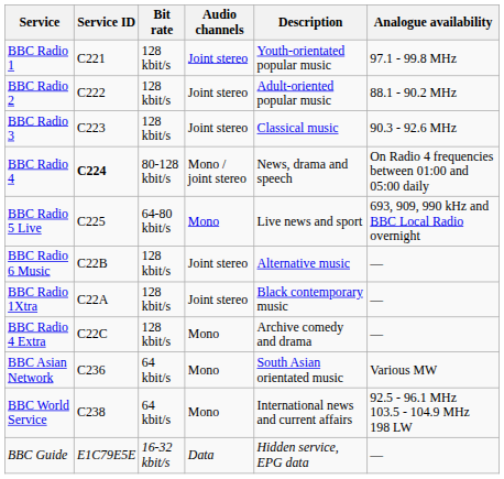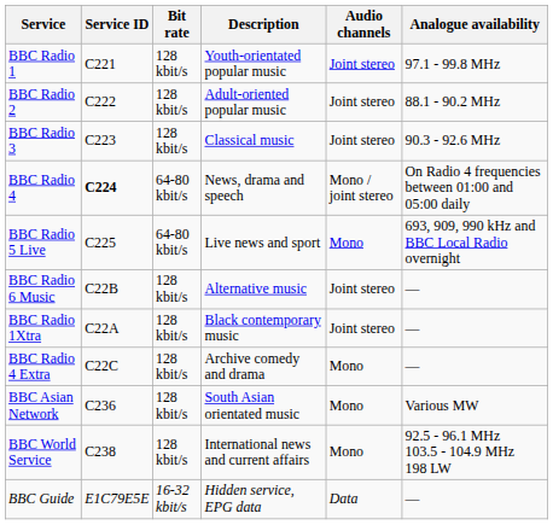columns swapped: Audio channels <-> Description
BBC Radio 4 | Bit rate: 80-128 kbit/s -> 64-80 kbit/s
BBC Asian Network | Bit rate: 64 kbit/s -> 128 kbit/s
BBC World Service | Bit rate: 64 kbit/s -> 128 kbit/s
